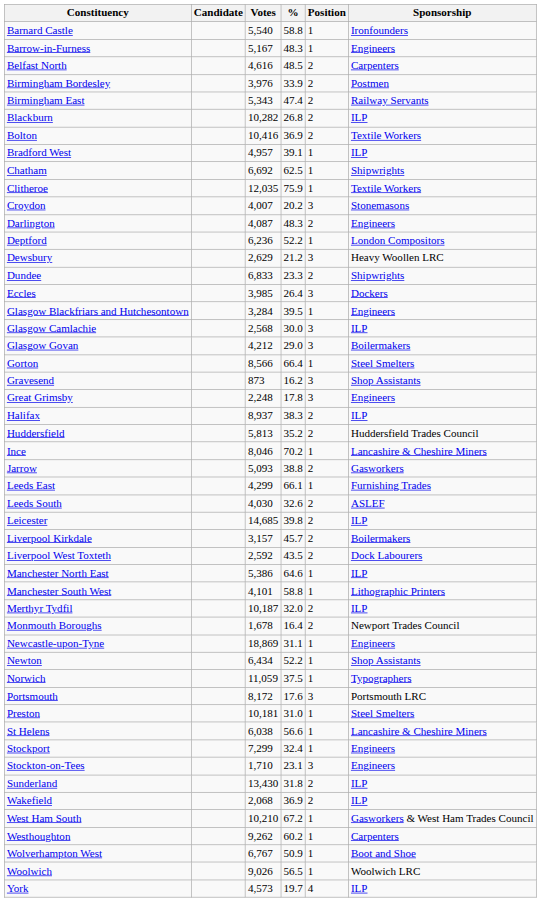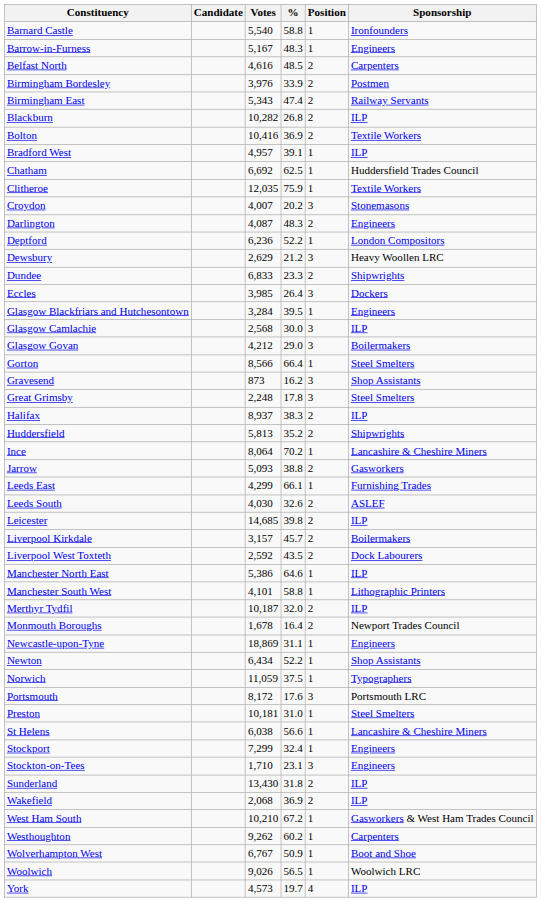Chatham | Sponsorship: Shipwrights -> Huddersfield Trades Council
Great Grimsby | Sponsorship: Engineers -> Steel Smelters
Huddersfield | Sponsorship: Huddersfield Trades Council -> Shipwrights
Ince | Votes: 8,046 -> 8,064
